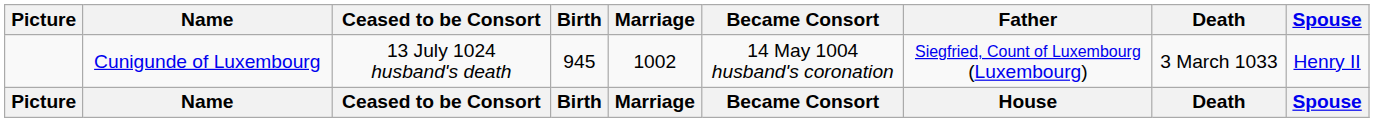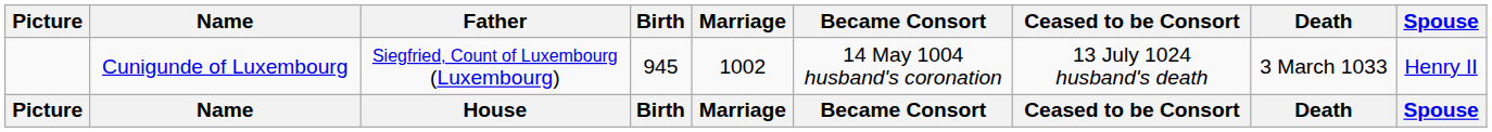columns swapped: Father <-> Ceased to be Consort
